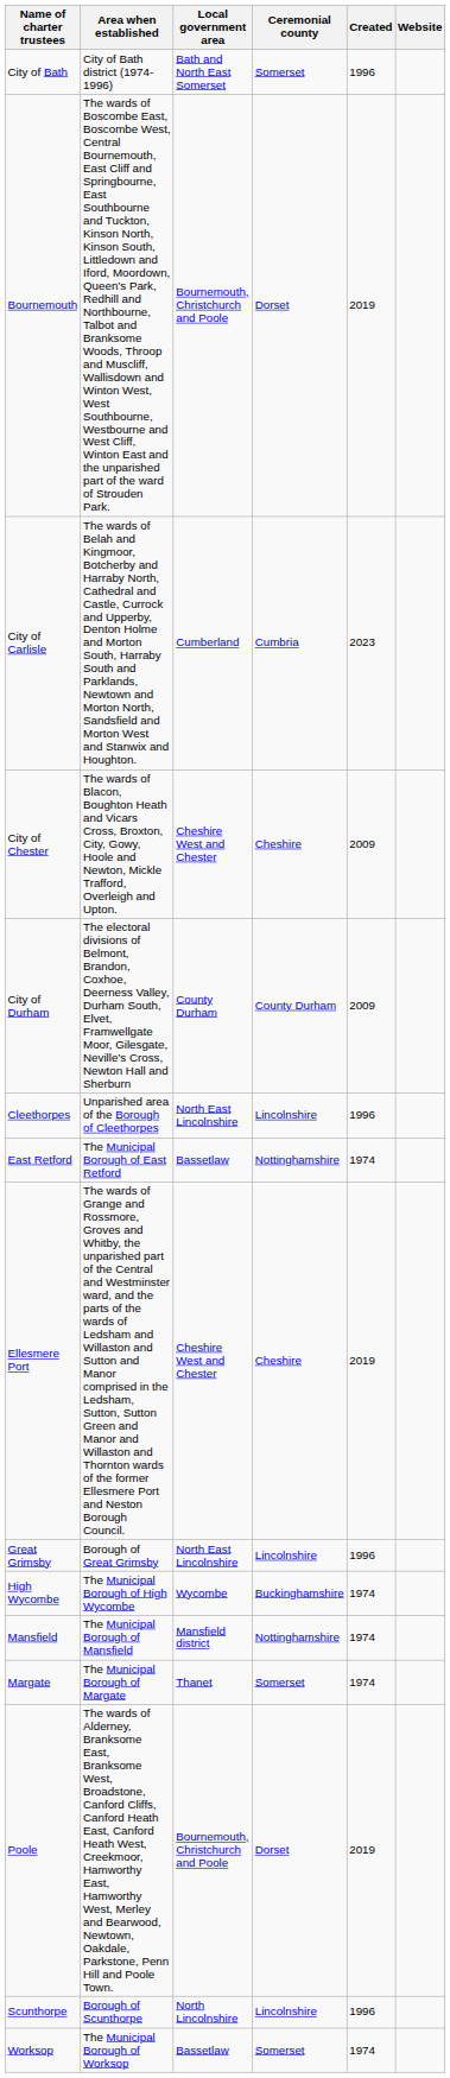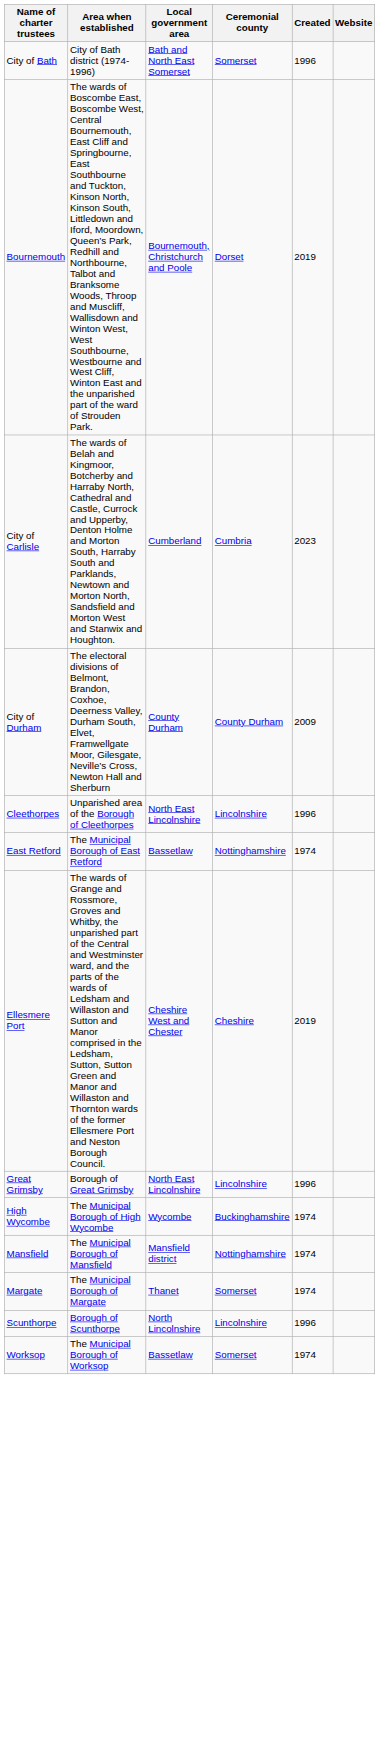- row: City of Chester | The wards of Blacon, Boughton Heath and Vicars Cross, Broxton, City, Gowy, Hoole and Newton, Mickle Trafford, Overleigh and Upton. | Cheshire West and Chester | Cheshire | 2009
- row: Poole | The wards of Alderney, Branksome East, Branksome West, Broadstone, Canford Cliffs, Canford Heath East, Canford Heath West, Creekmoor, Hamworthy East, Hamworthy West, Merley and Bearwood, Newtown, Oakdale, Parkstone, Penn Hill and Poole Town. | Bournemouth, Christchurch and Poole | Dorset | 2019
